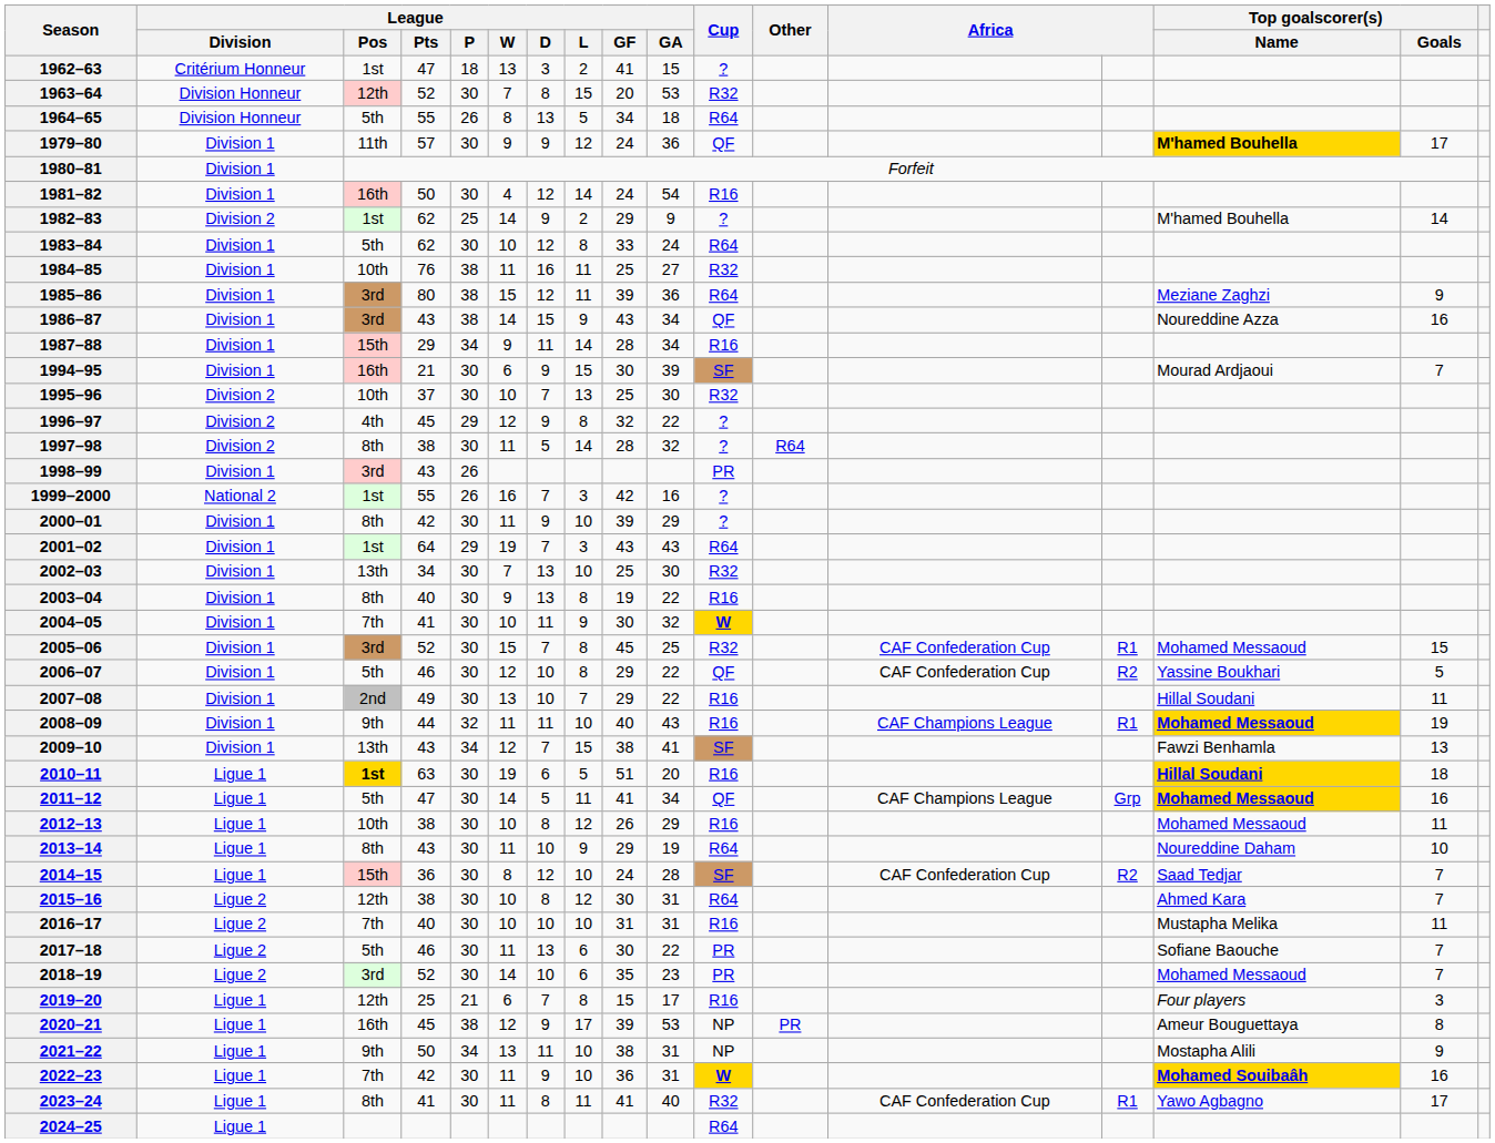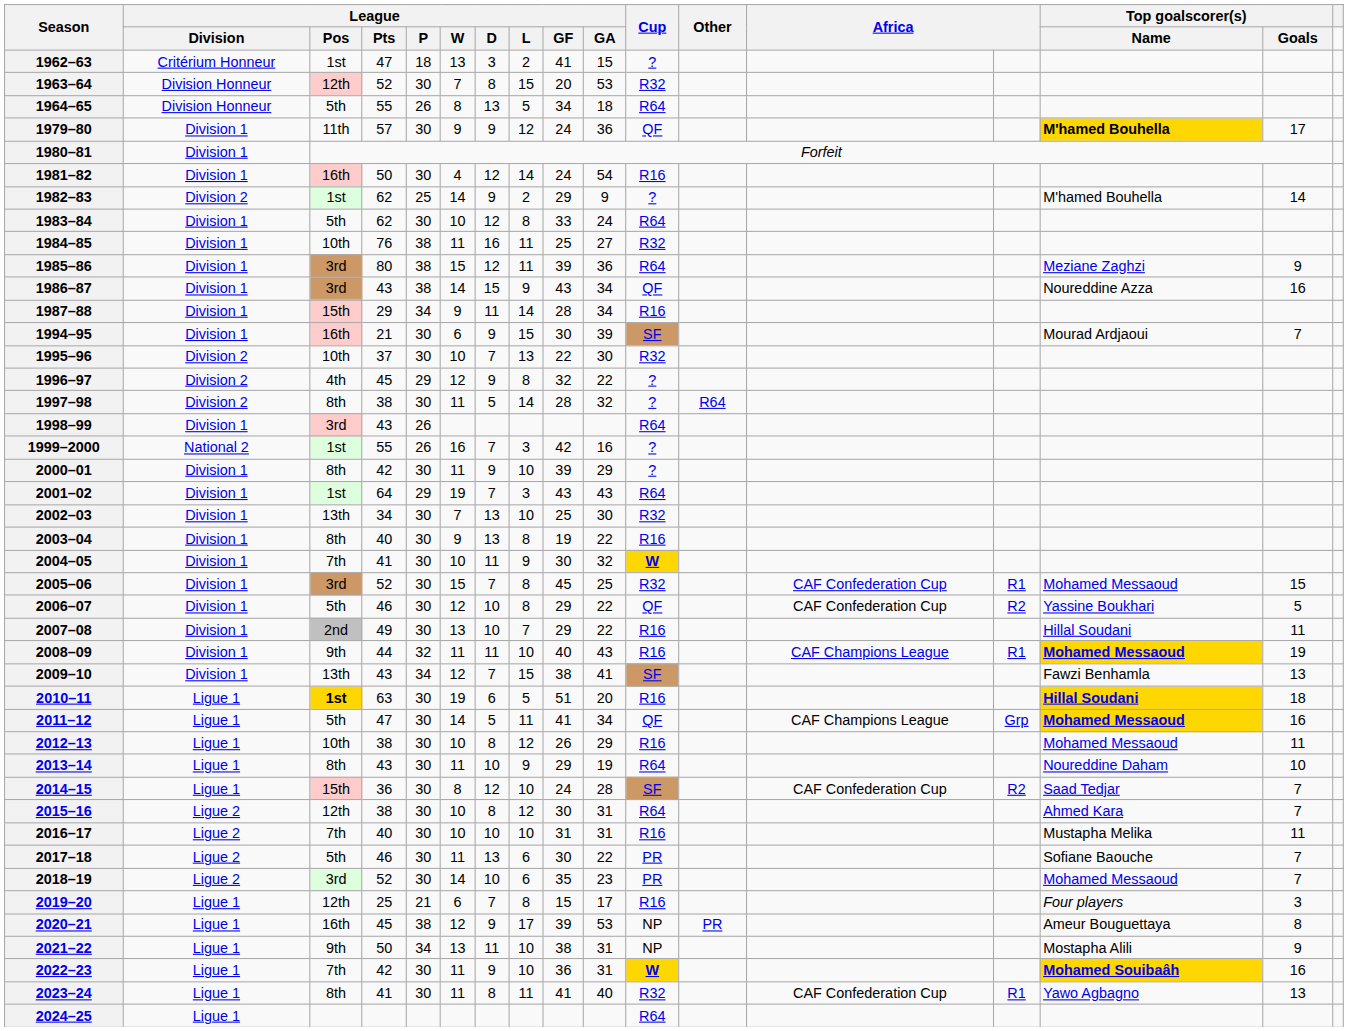1995–96 | League / GF: 25 -> 22
1998–99 | Cup: PR -> R64
2023–24 | Top goalscorer(s) / Goals: 17 -> 13
